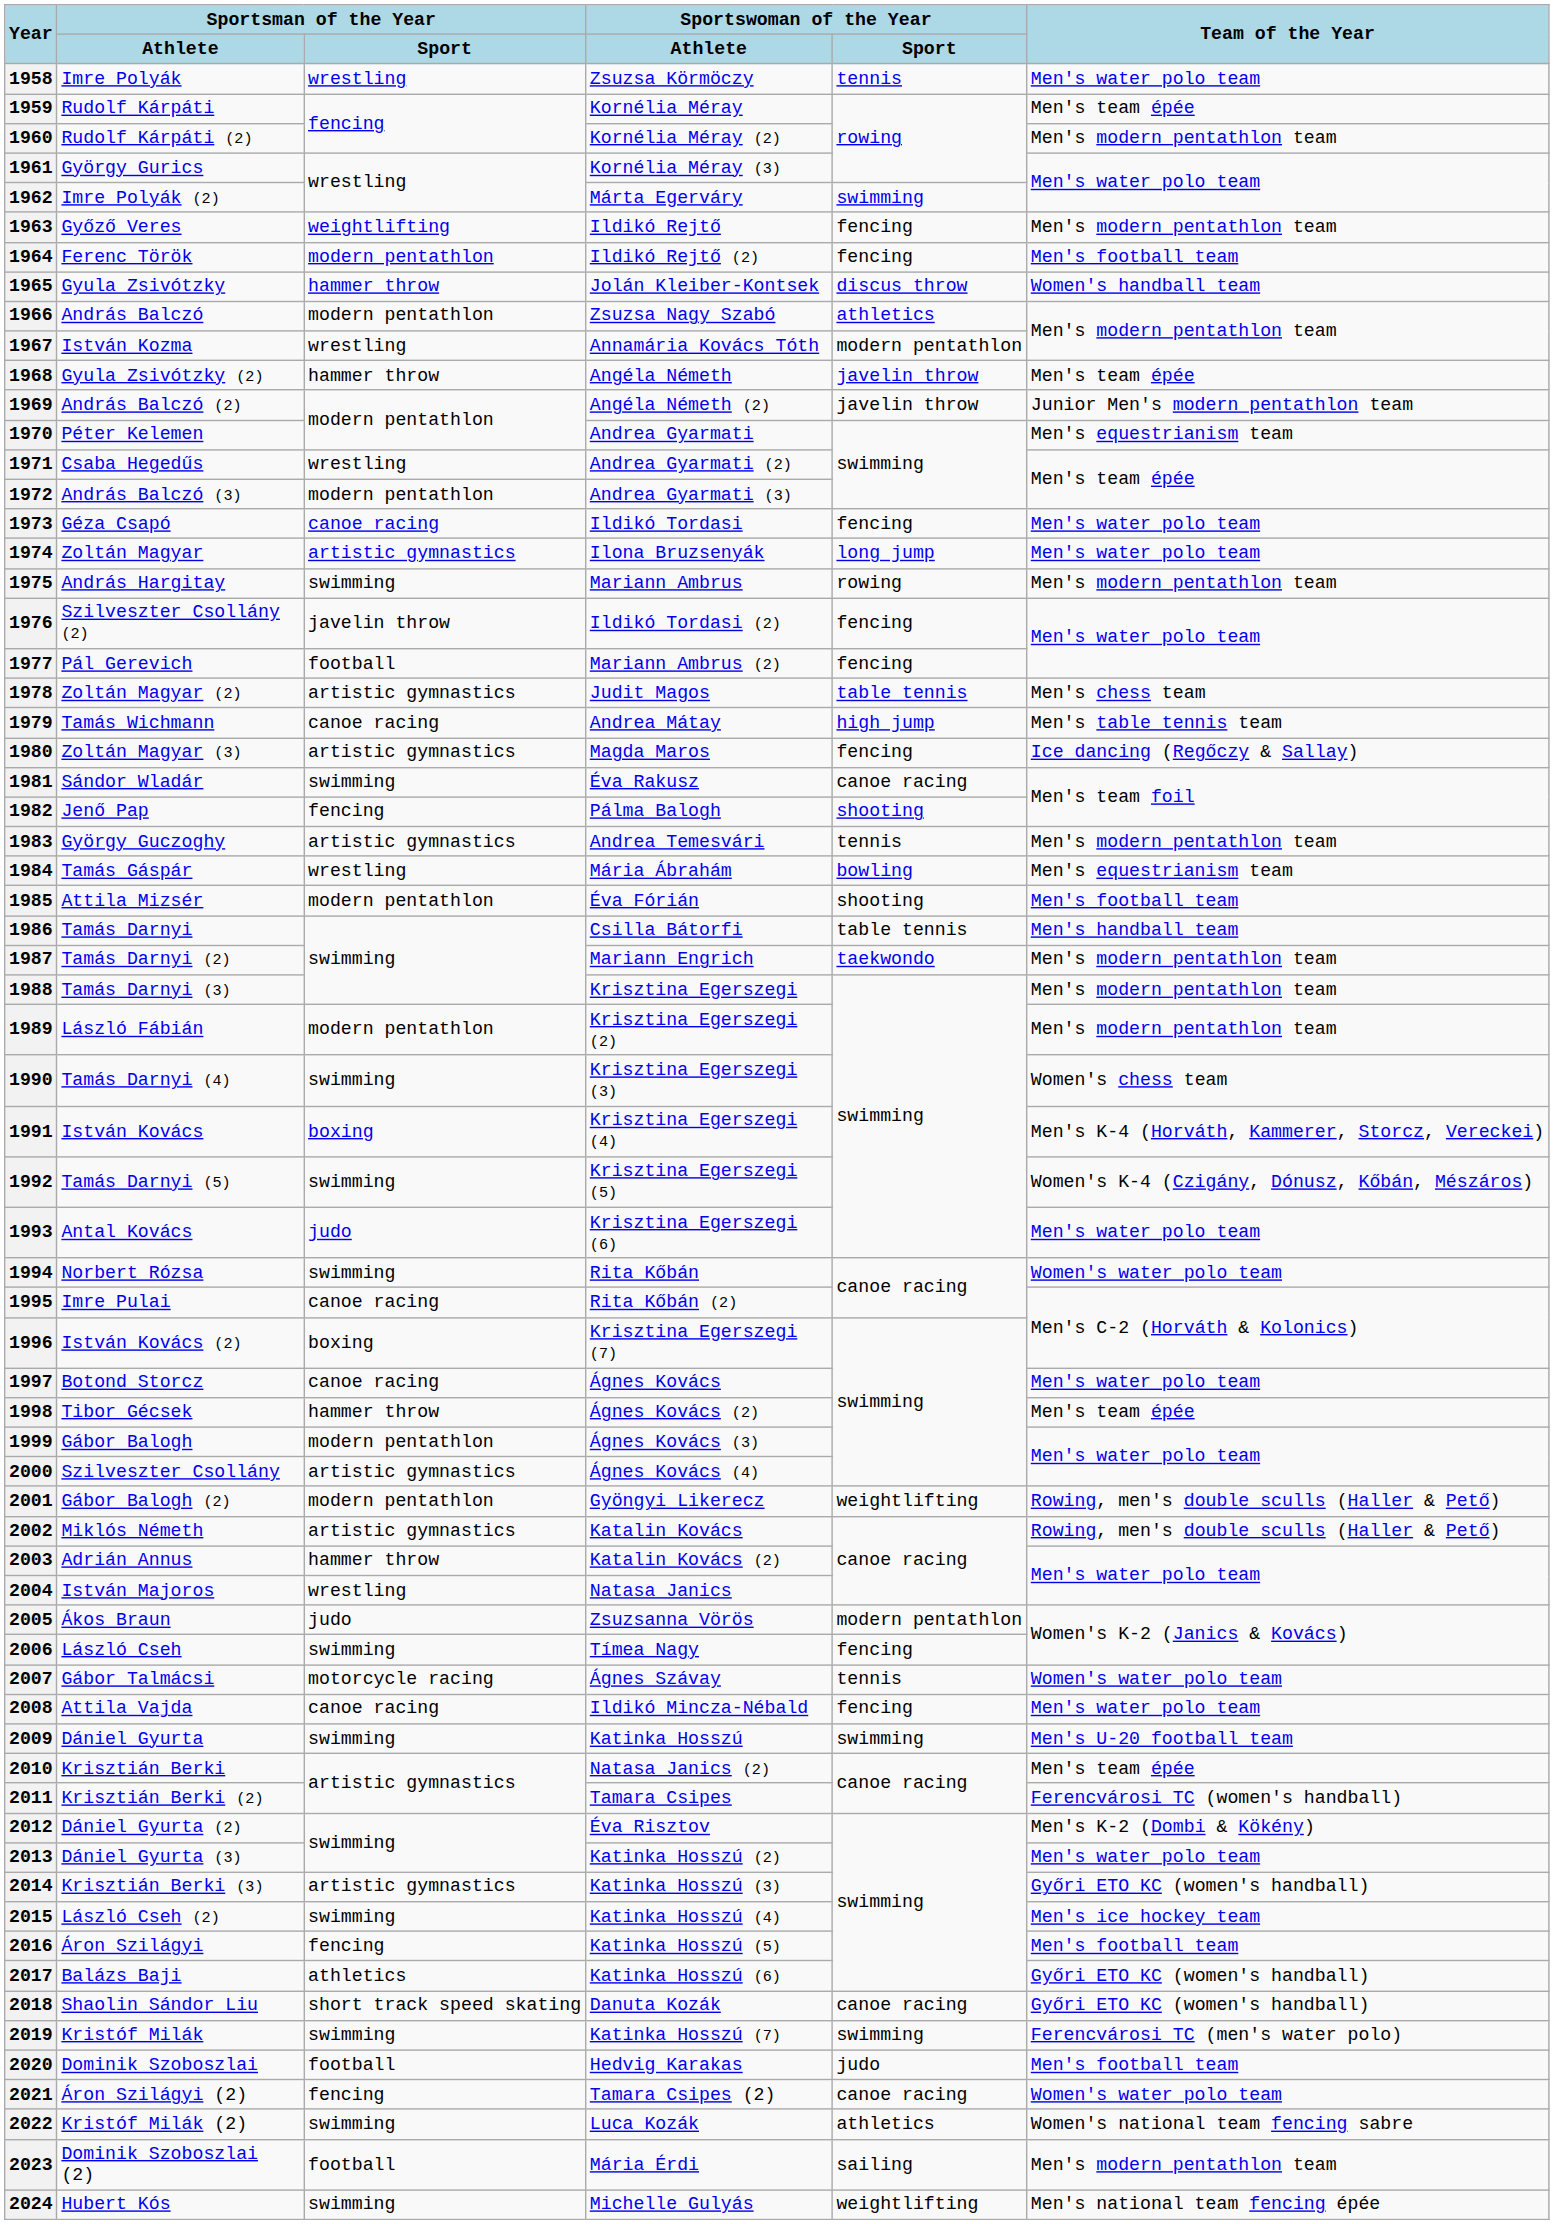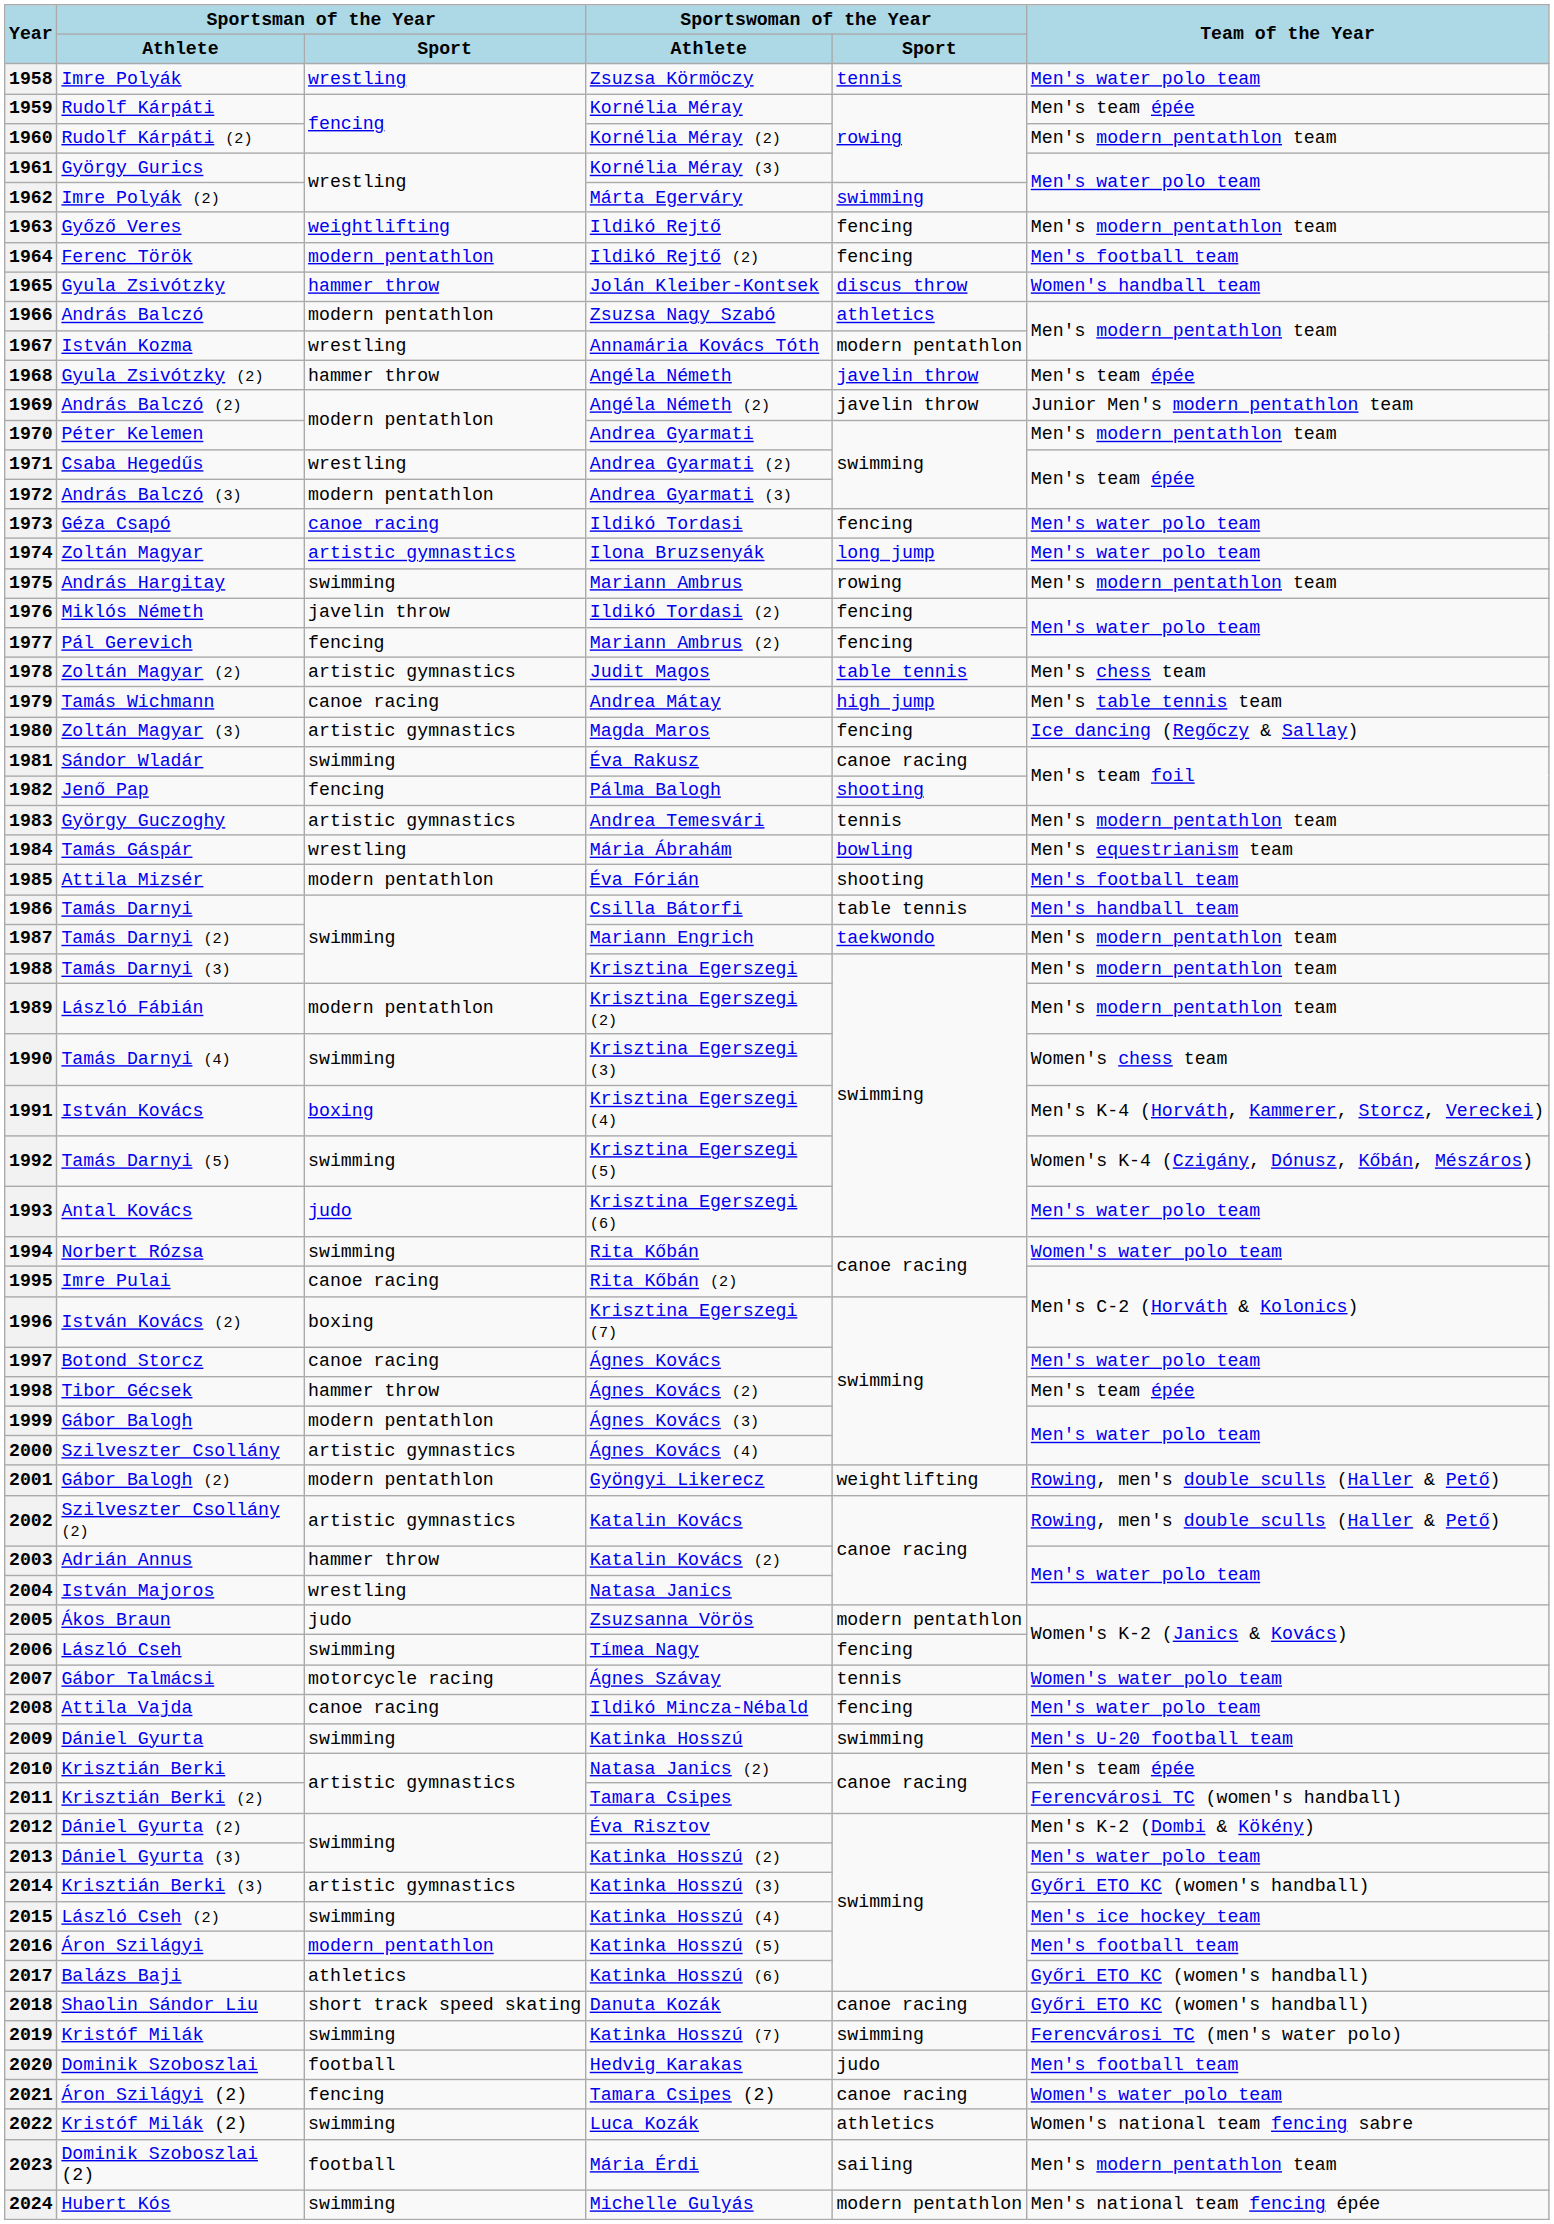1970 | Team of the Year: Men's equestrianism team -> Men's modern pentathlon team
1976 | Sportsman of the Year / Athlete: Szilveszter Csollány (2) -> Miklós Németh
1977 | Sportsman of the Year / Sport: football -> fencing
2002 | Sportsman of the Year / Athlete: Miklós Németh -> Szilveszter Csollány (2)
2016 | Sportsman of the Year / Sport: fencing -> modern pentathlon
2024 | Sportswoman of the Year / Sport: weightlifting -> modern pentathlon
